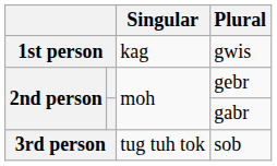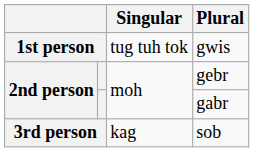gwis | Singular: kag -> tug tuh tok
sob | Singular: tug tuh tok -> kag
